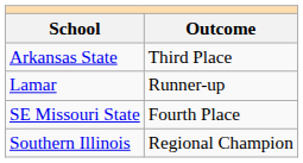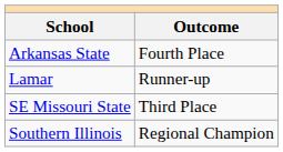Arkansas State | Outcome: Third Place -> Fourth Place
SE Missouri State | Outcome: Fourth Place -> Third Place
